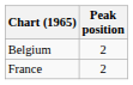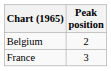France | Peak position: 2 -> 3
